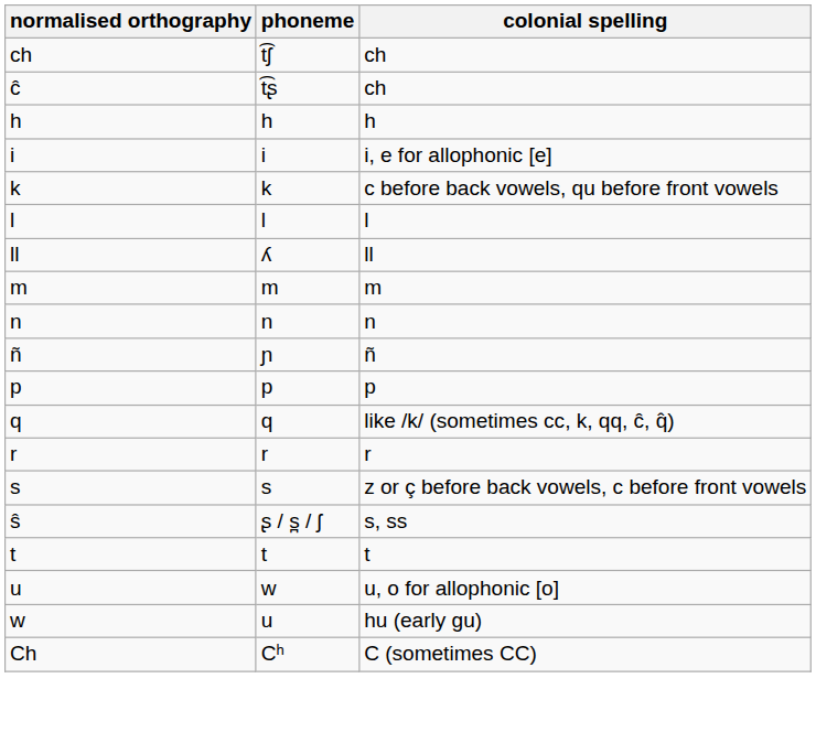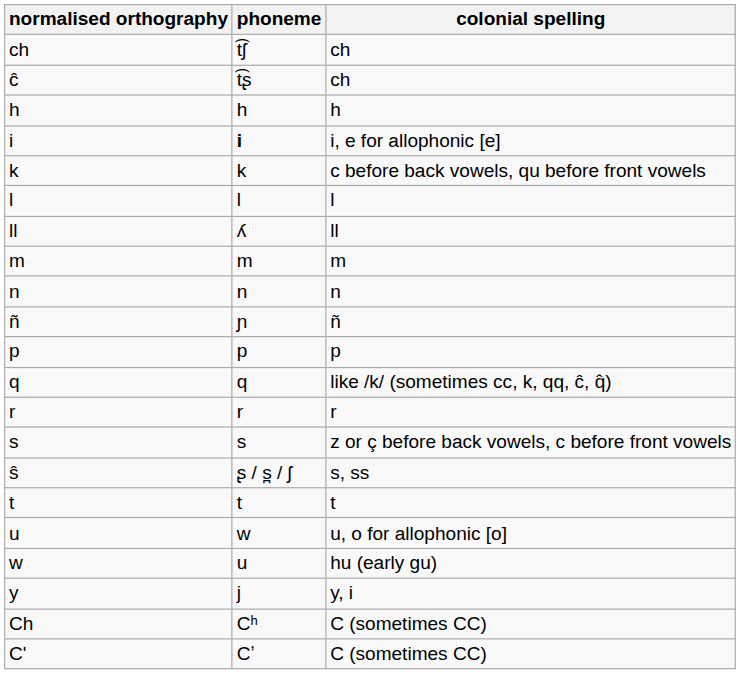i, e for allophonic [e] | phoneme: normal -> bold
+ row: y | j | y, i
+ row: C' | Cʼ | C (sometimes CC)
